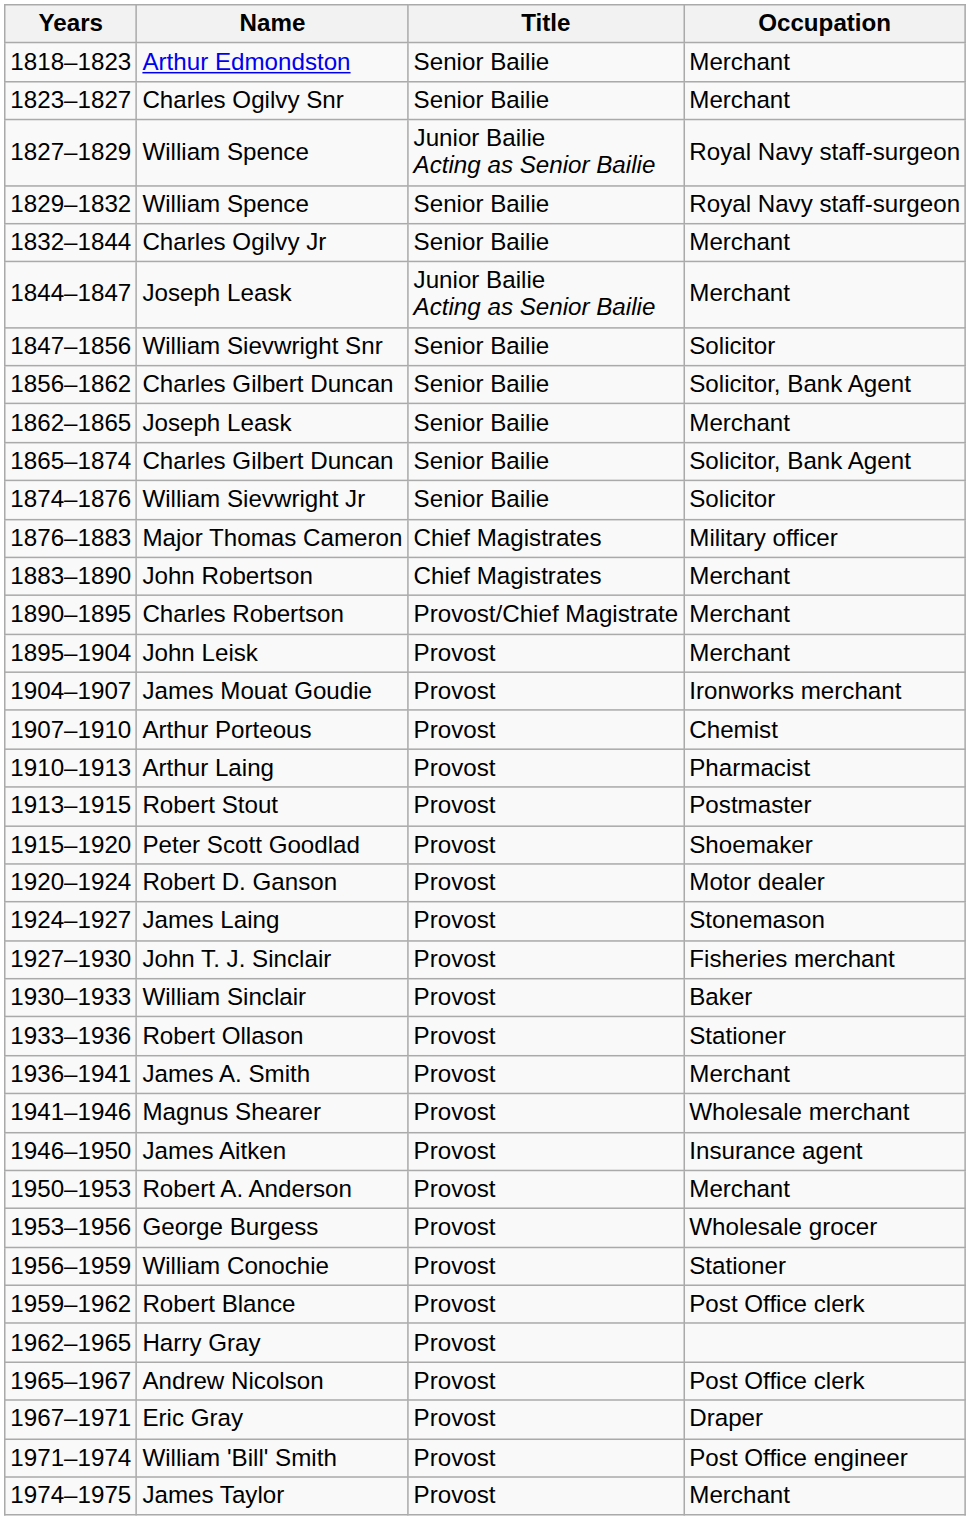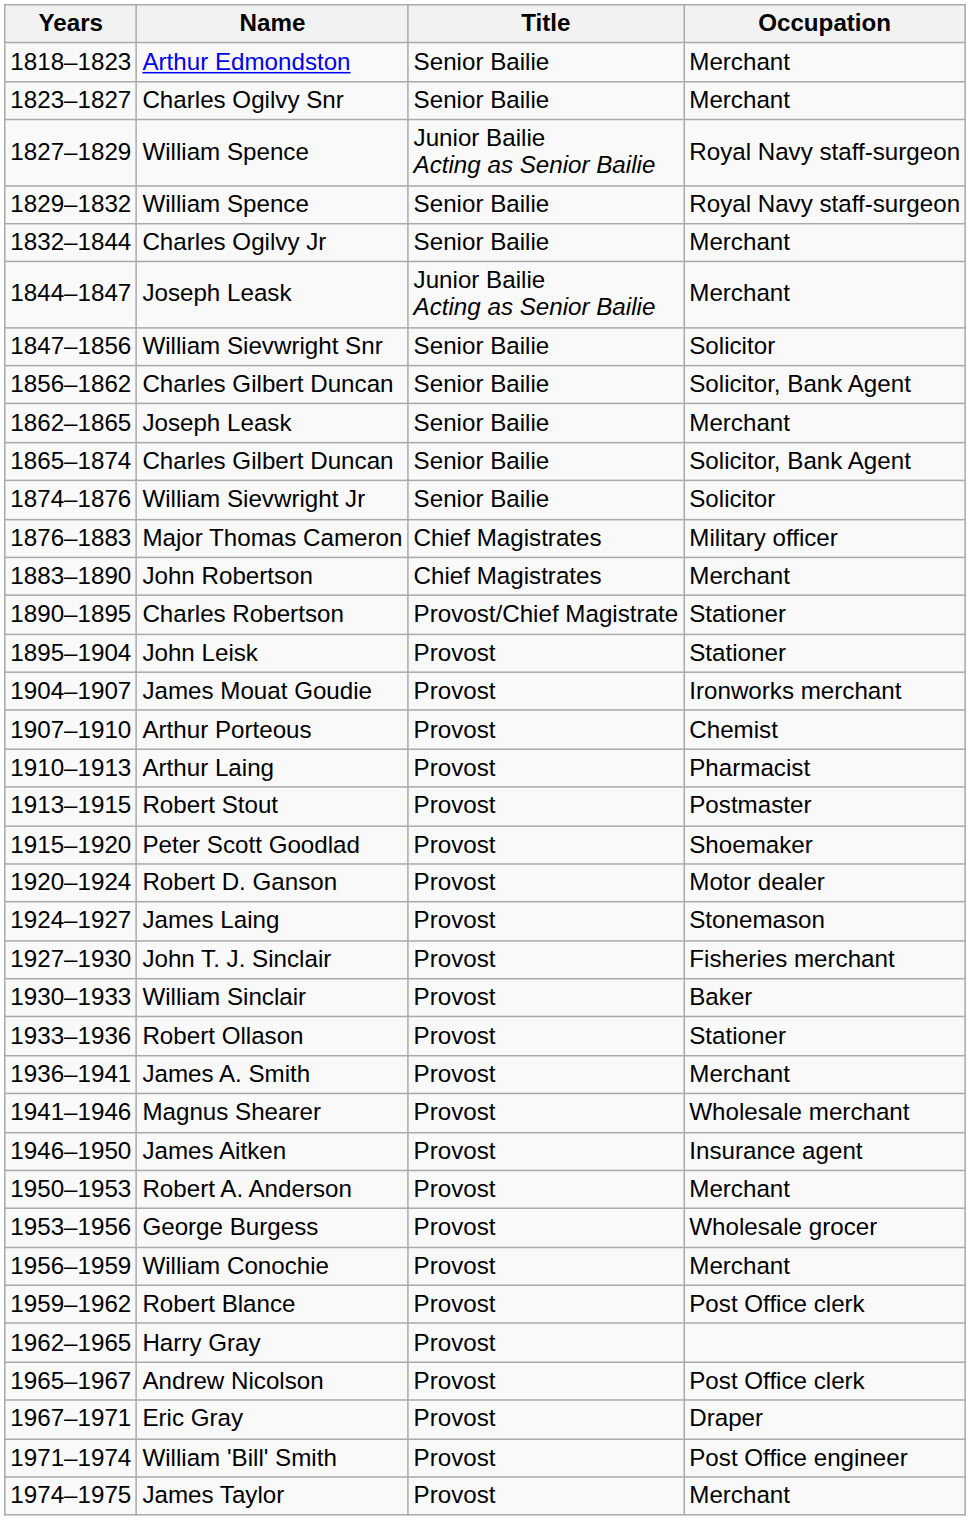Charles Robertson | Occupation: Merchant -> Stationer
John Leisk | Occupation: Merchant -> Stationer
William Conochie | Occupation: Stationer -> Merchant
